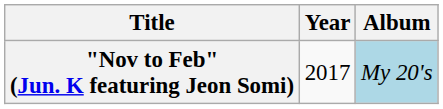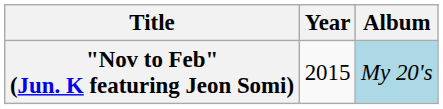"Nov to Feb" (Jun. K featuring Jeon Somi) | Year: 2017 -> 2015
